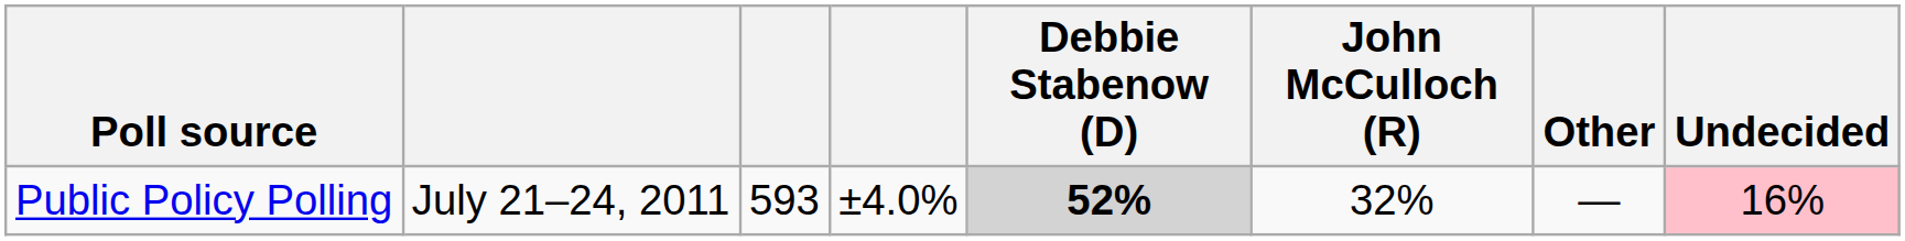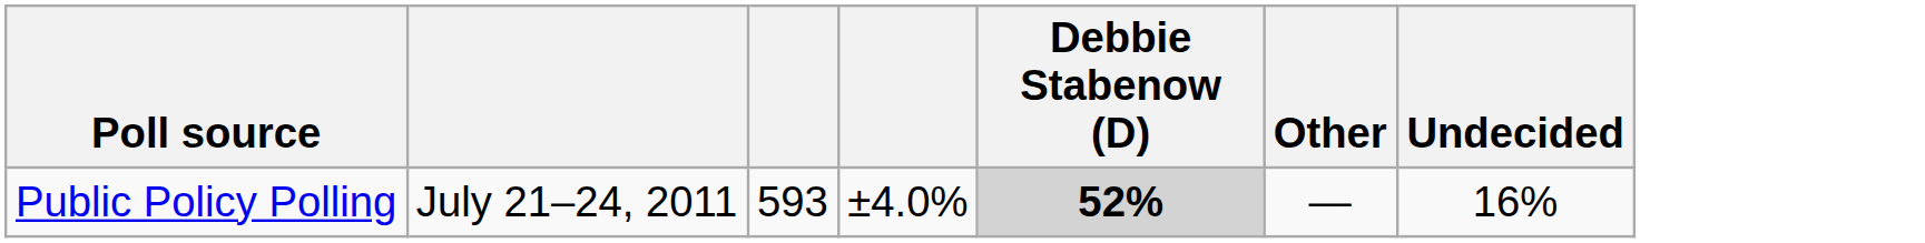- column: John McCulloch (R) | 32%
Public Policy Polling | Undecided: pink background -> no background
